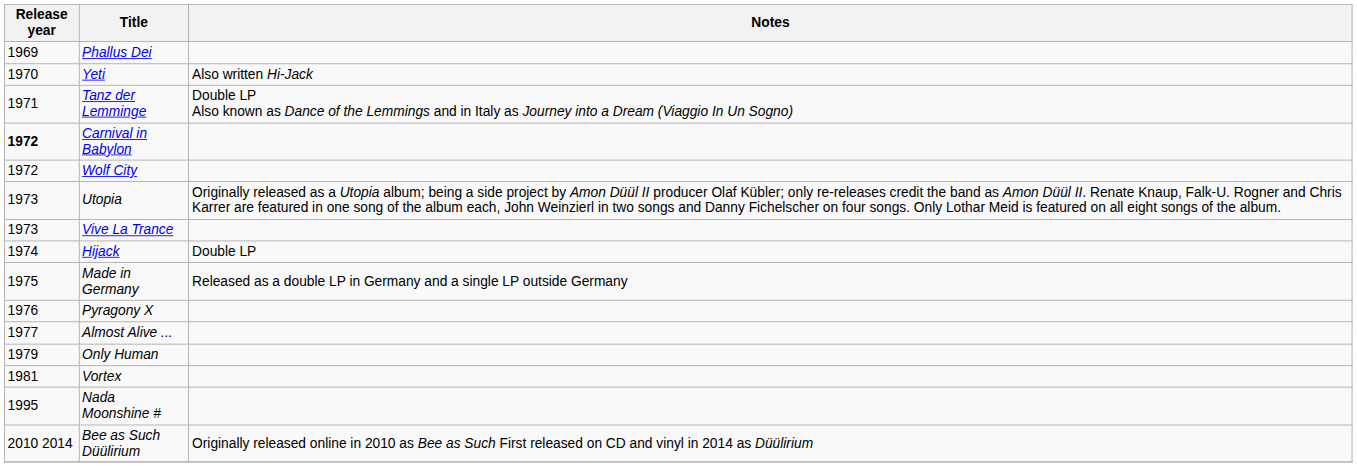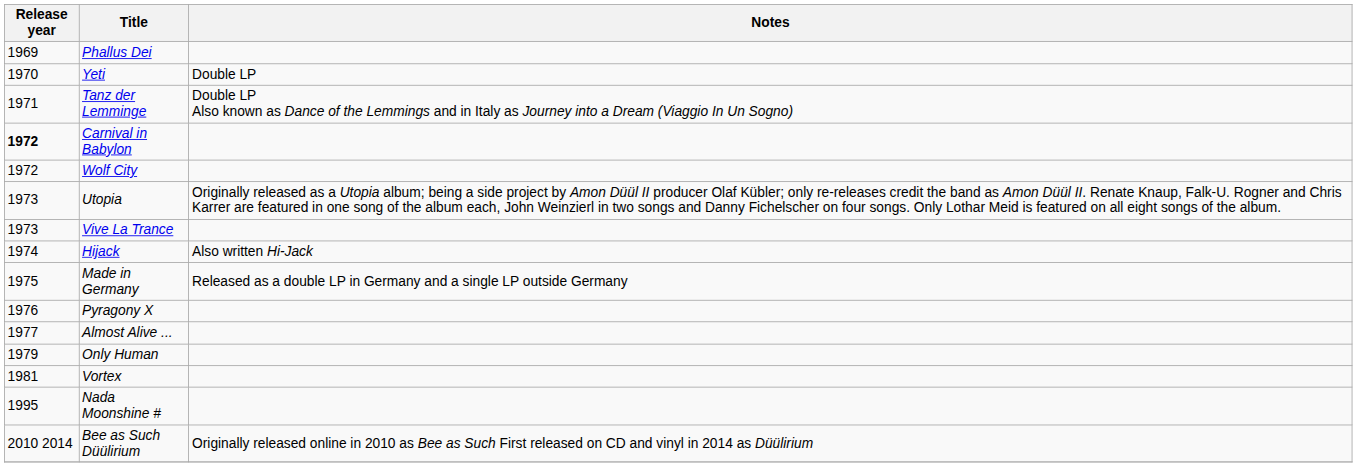Yeti | Notes: Also written Hi-Jack -> Double LP
Hijack | Notes: Double LP -> Also written Hi-Jack
